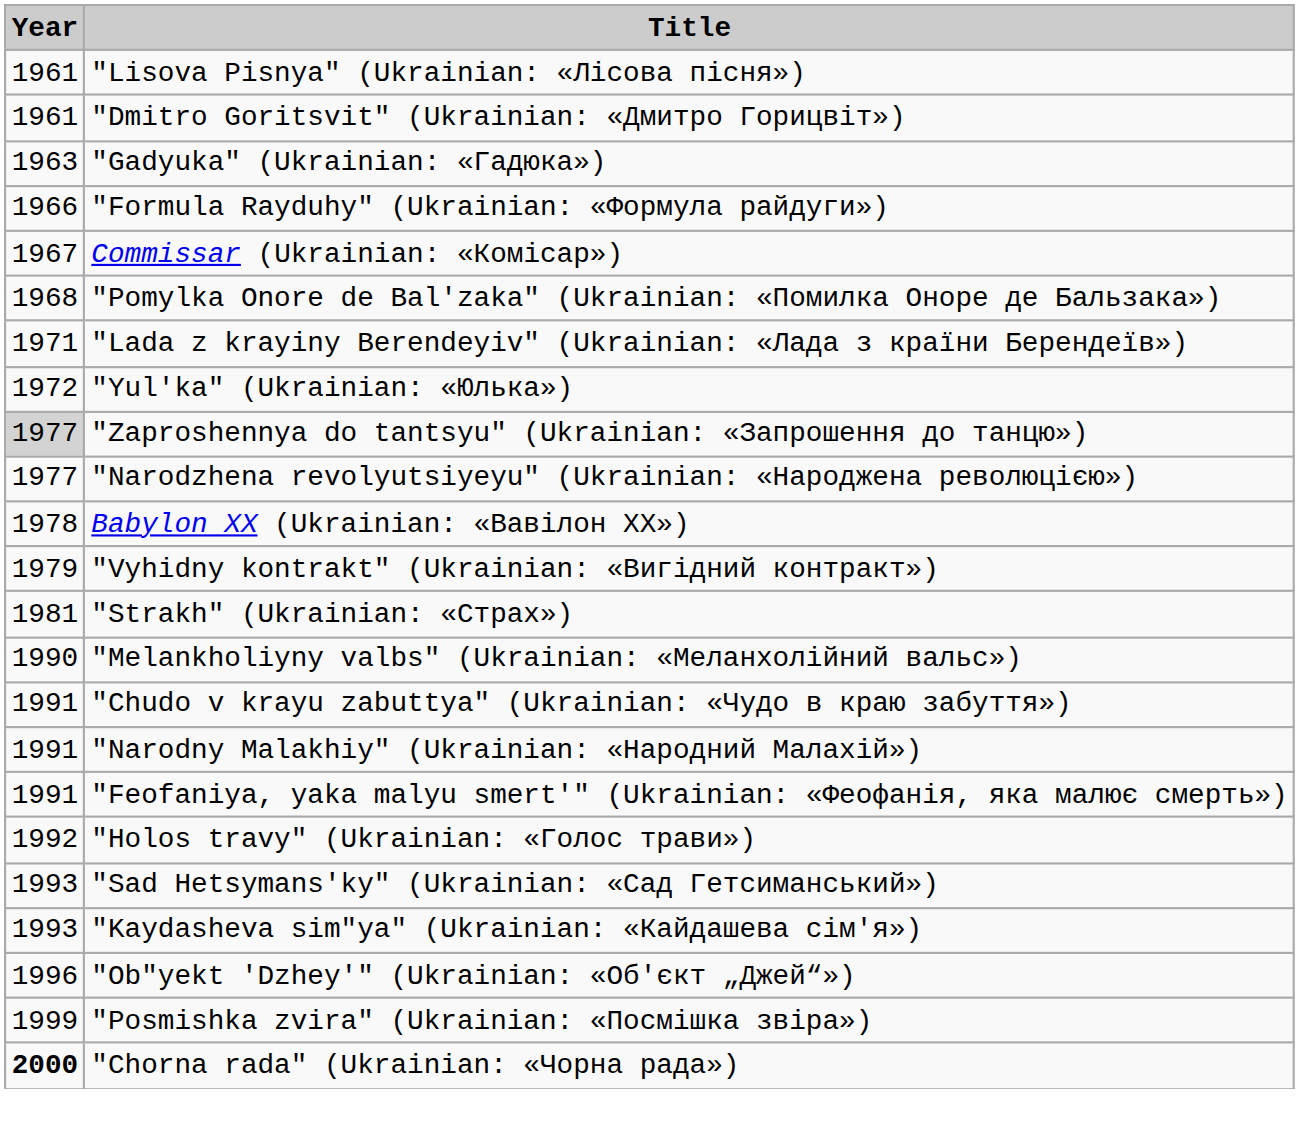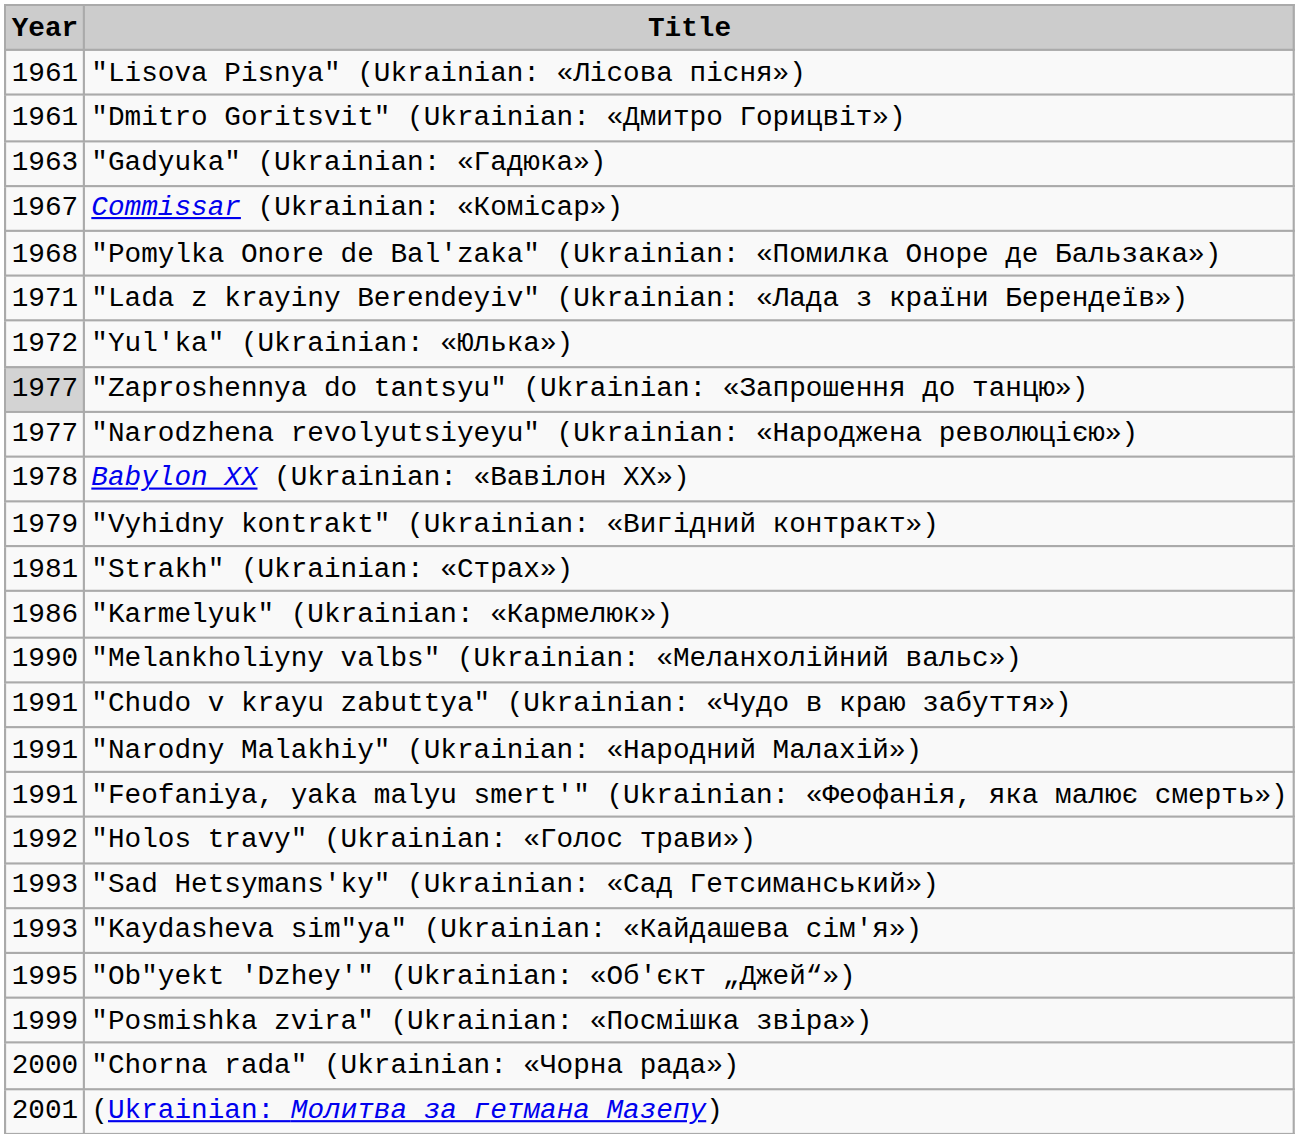- row: 1966 | "Formula Rayduhy" (Ukrainian: «Формула райдуги»)
+ row: 1986 | "Karmelyuk" (Ukrainian: «Кармелюк»)
"Ob"yekt 'Dzhey'" (Ukrainian: «Об'єкт „Джей“») | Year: 1996 -> 1995
"Chorna rada" (Ukrainian: «Чорна рада») | Year: bold -> normal
+ row: 2001 | (Ukrainian: Молитва за гетмана Мазепу)
